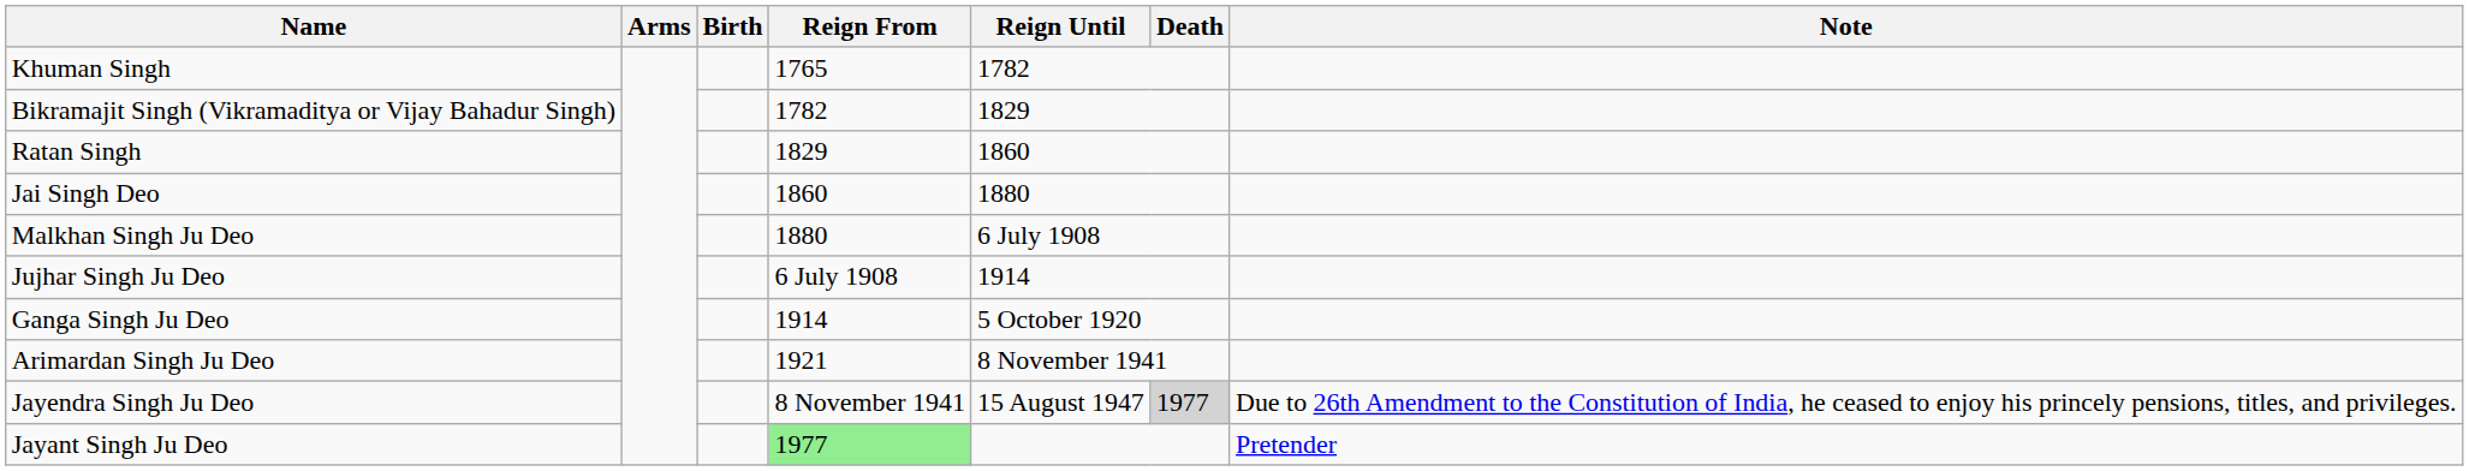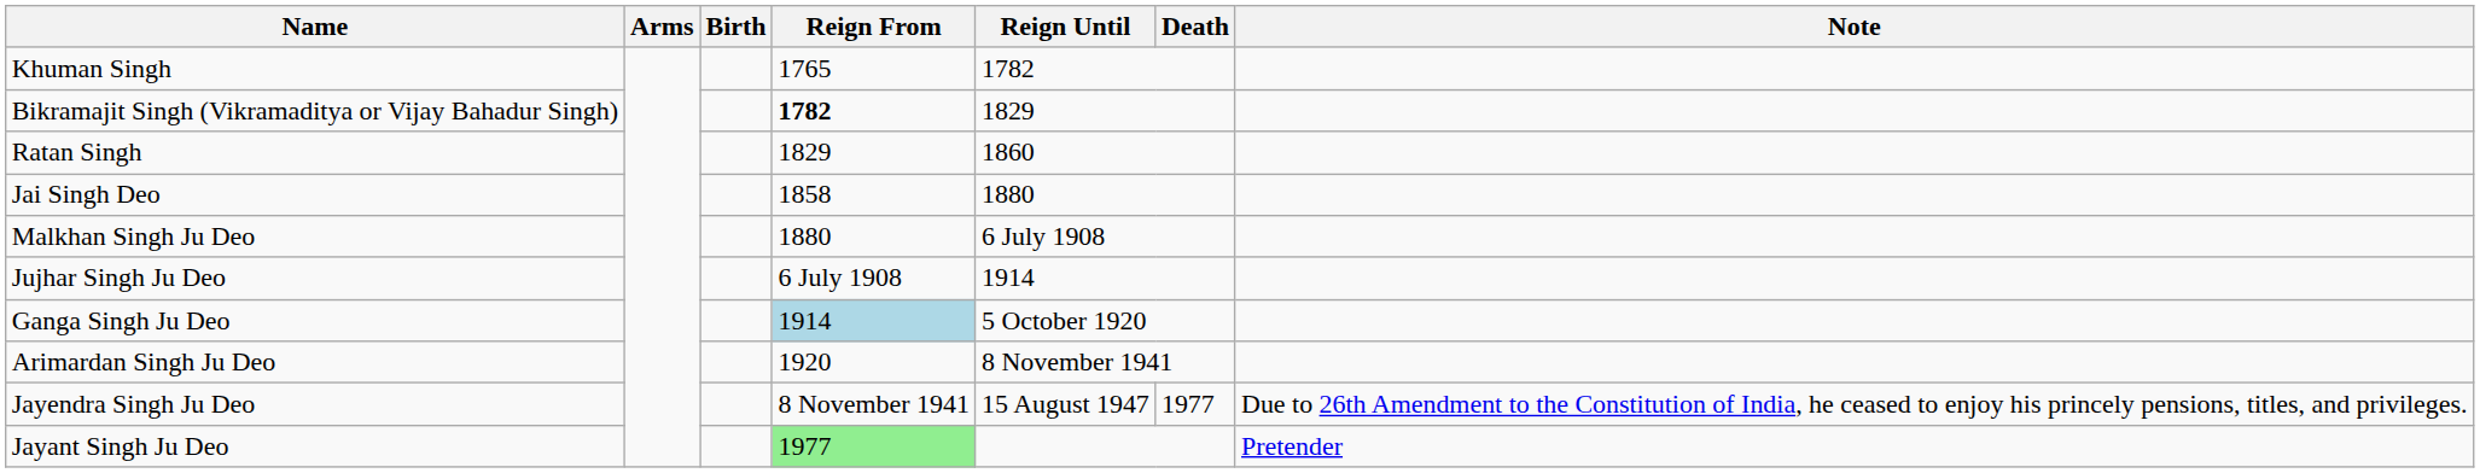Bikramajit Singh (Vikramaditya or Vijay Bahadur Singh) | Reign From: normal -> bold
Jai Singh Deo | Reign From: 1860 -> 1858
Ganga Singh Ju Deo | Reign From: no background -> lightblue background
Arimardan Singh Ju Deo | Reign From: 1921 -> 1920
Jayendra Singh Ju Deo | Death: lightgrey background -> no background
